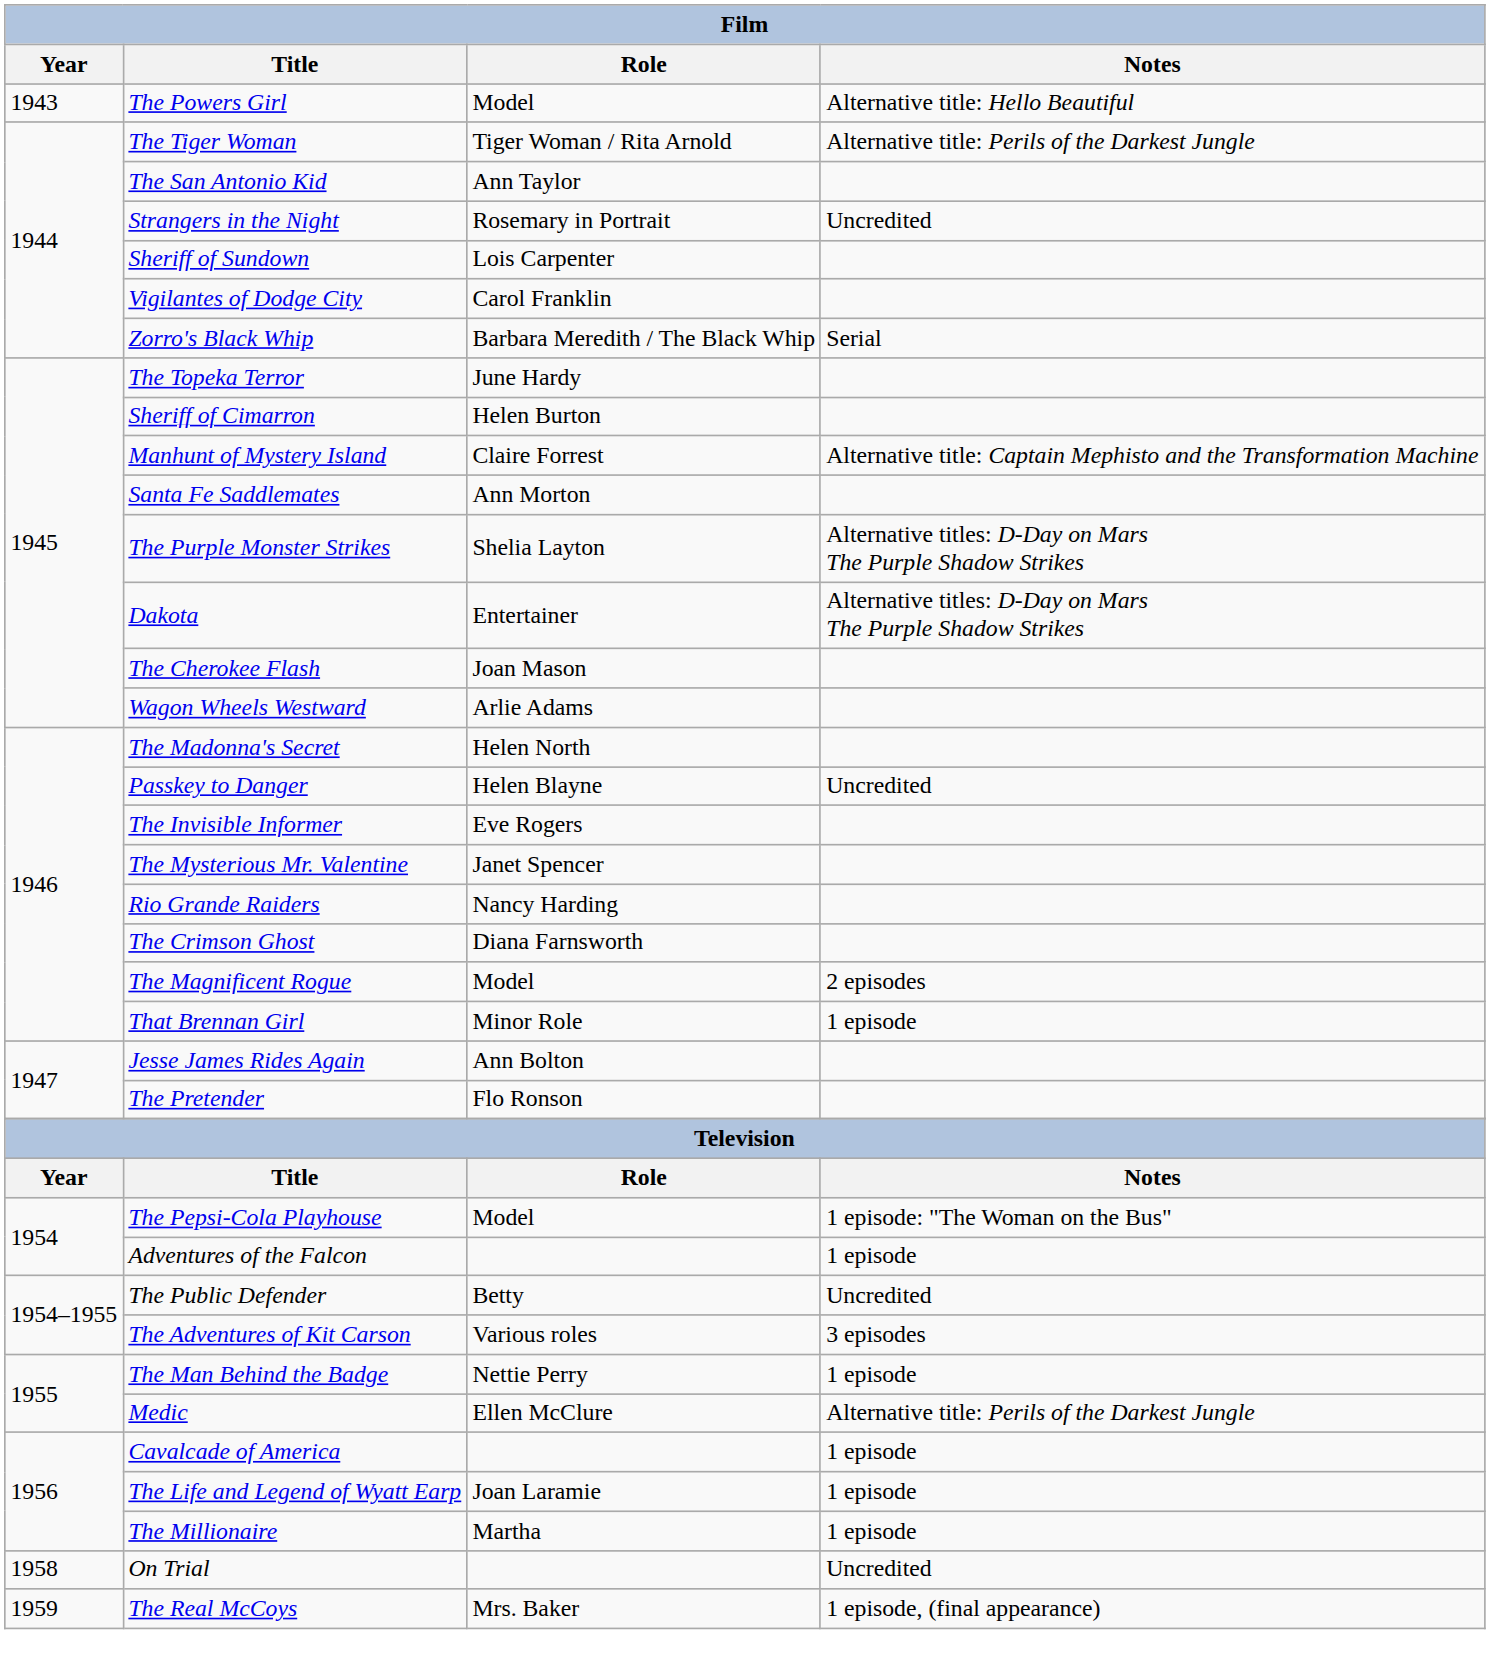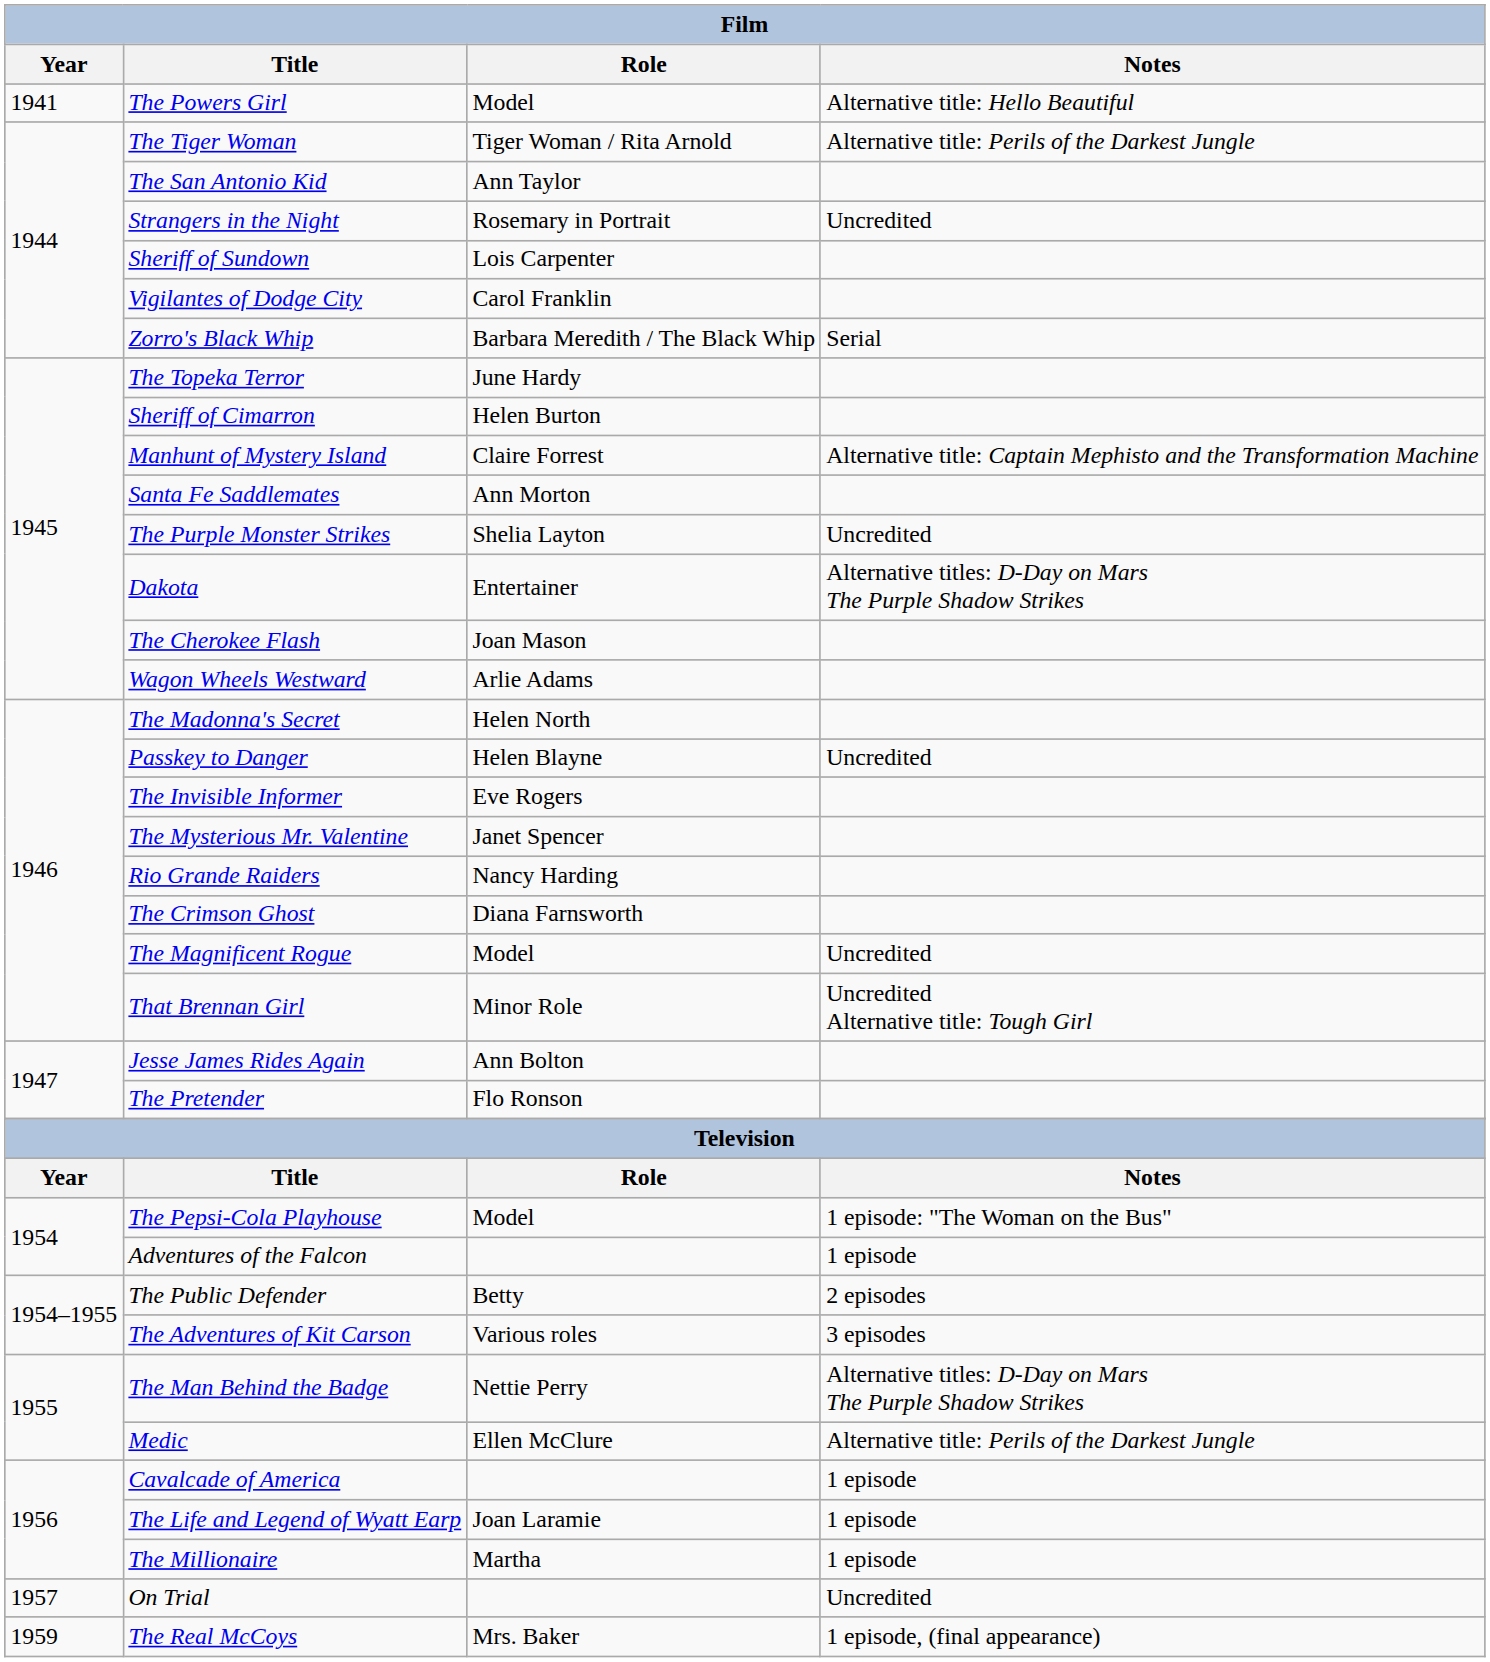The Powers Girl | Year: 1943 -> 1941
The Purple Monster Strikes | Notes: Alternative titles: D-Day on Mars The Purple Shadow Strikes -> Uncredited
The Magnificent Rogue | Notes: 2 episodes -> Uncredited
That Brennan Girl | Notes: 1 episode -> Uncredited Alternative title: Tough Girl
The Public Defender | Notes: Uncredited -> 2 episodes
The Man Behind the Badge | Notes: 1 episode -> Alternative titles: D-Day on Mars The Purple Shadow Strikes
On Trial | Year: 1958 -> 1957
